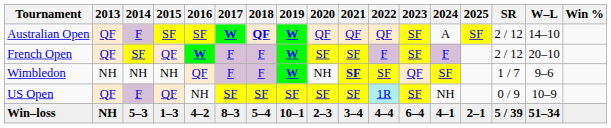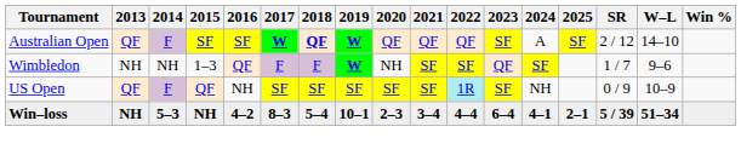- row: French Open | QF | SF | QF | W | F | F | W | SF | SF | F | SF | F | 2 / 12 | 20–10
Wimbledon | 2015: NH -> 1–3
Wimbledon | 2021: bold -> normal
Win–loss | 2015: 1–3 -> NH
